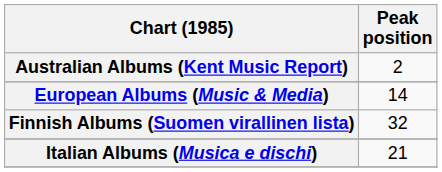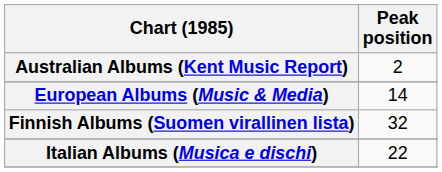Italian Albums (Musica e dischi) | Peak position: 21 -> 22
